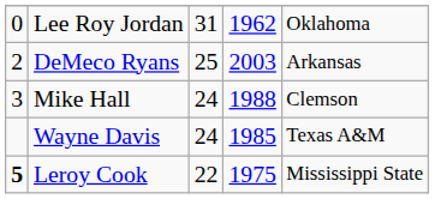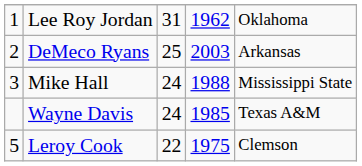Lee Roy Jordan | column 1: 0 -> 1
Mike Hall | column 5: Clemson -> Mississippi State
Leroy Cook | column 1: bold -> normal
Leroy Cook | column 5: Mississippi State -> Clemson
